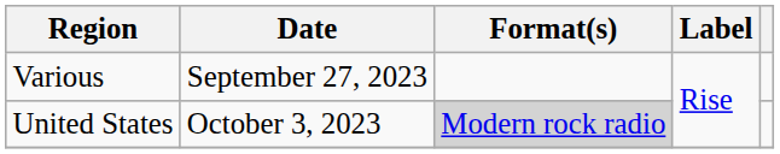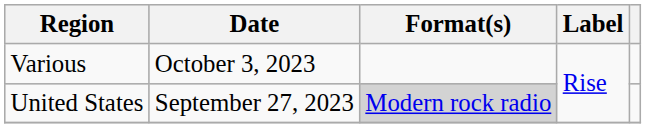Various | Date: September 27, 2023 -> October 3, 2023
United States | Date: October 3, 2023 -> September 27, 2023
